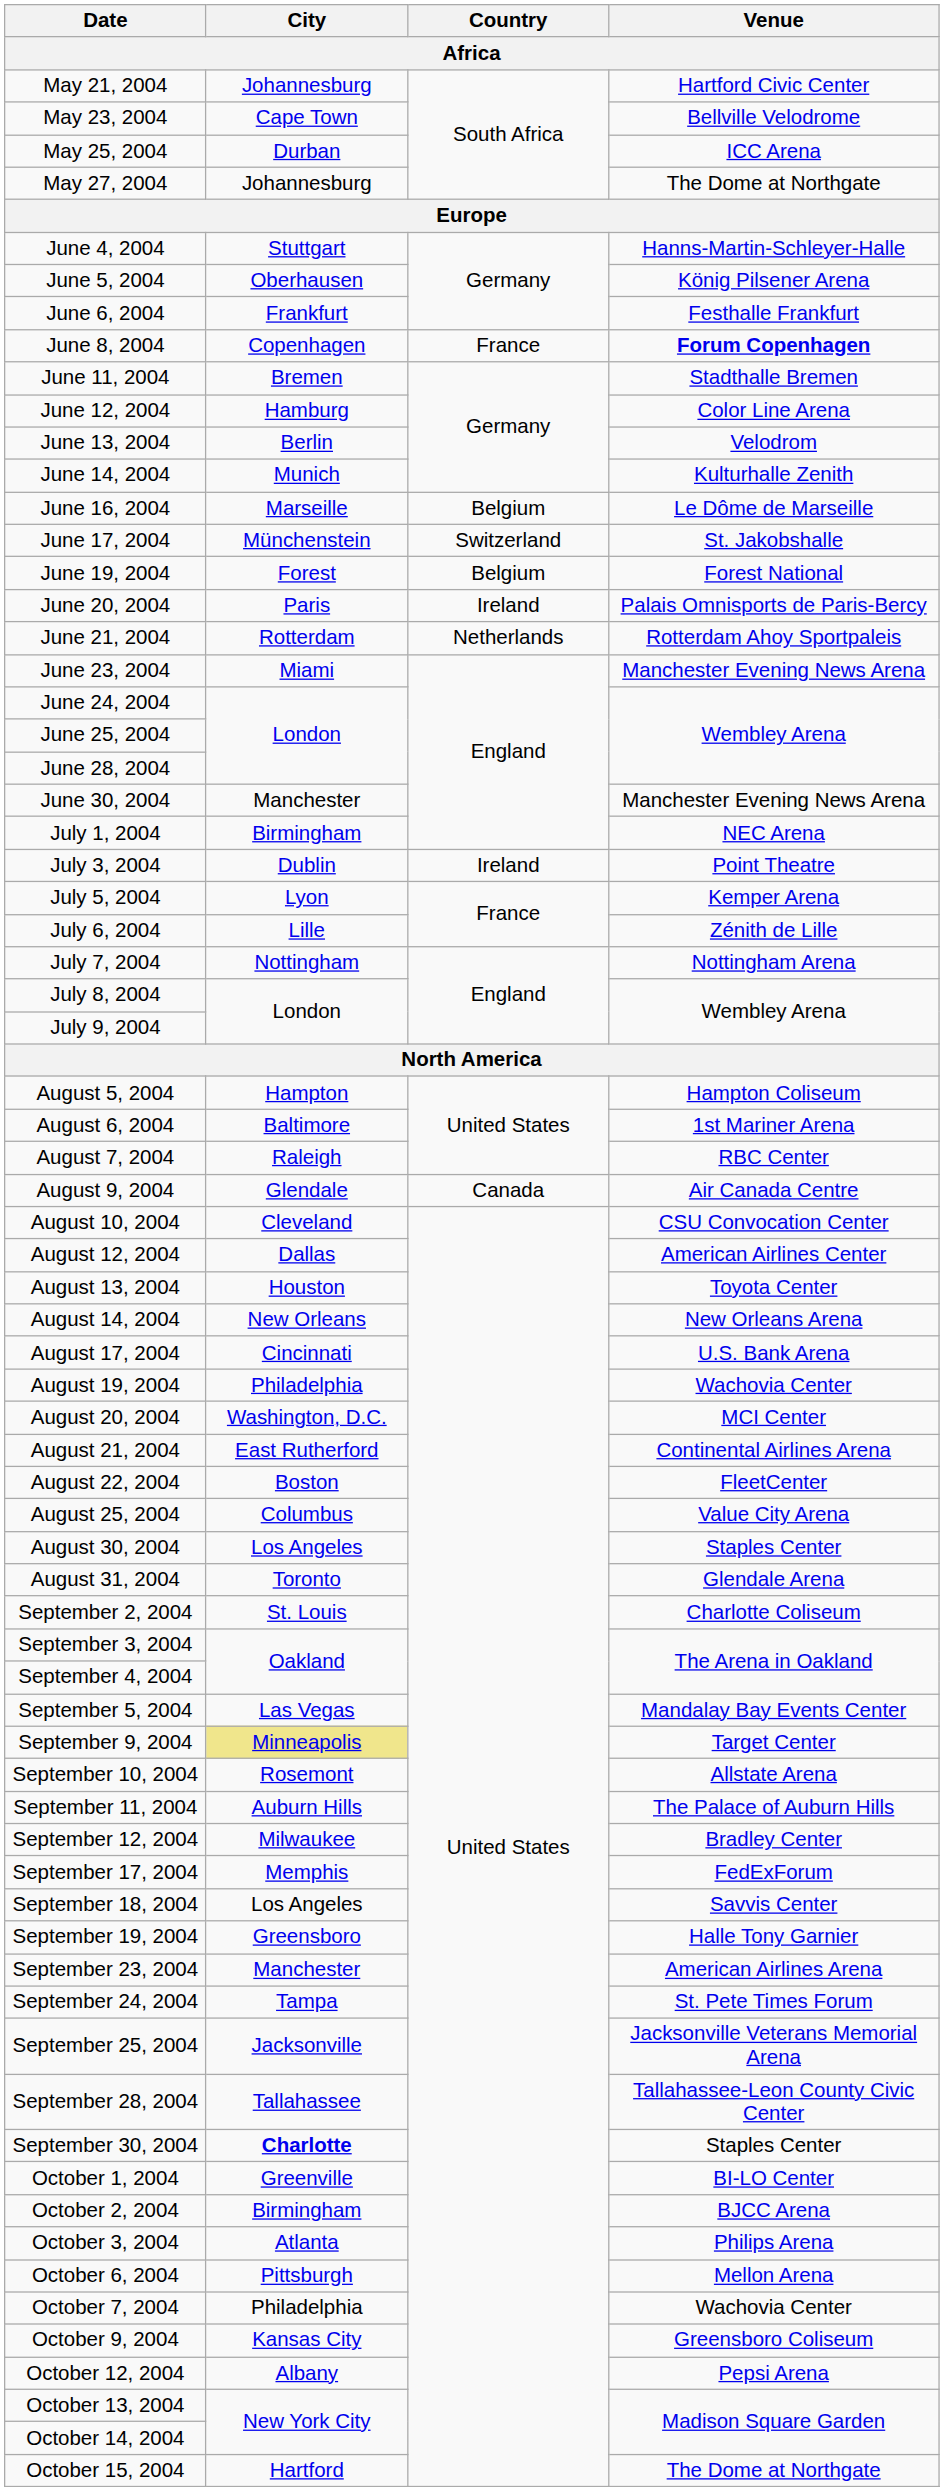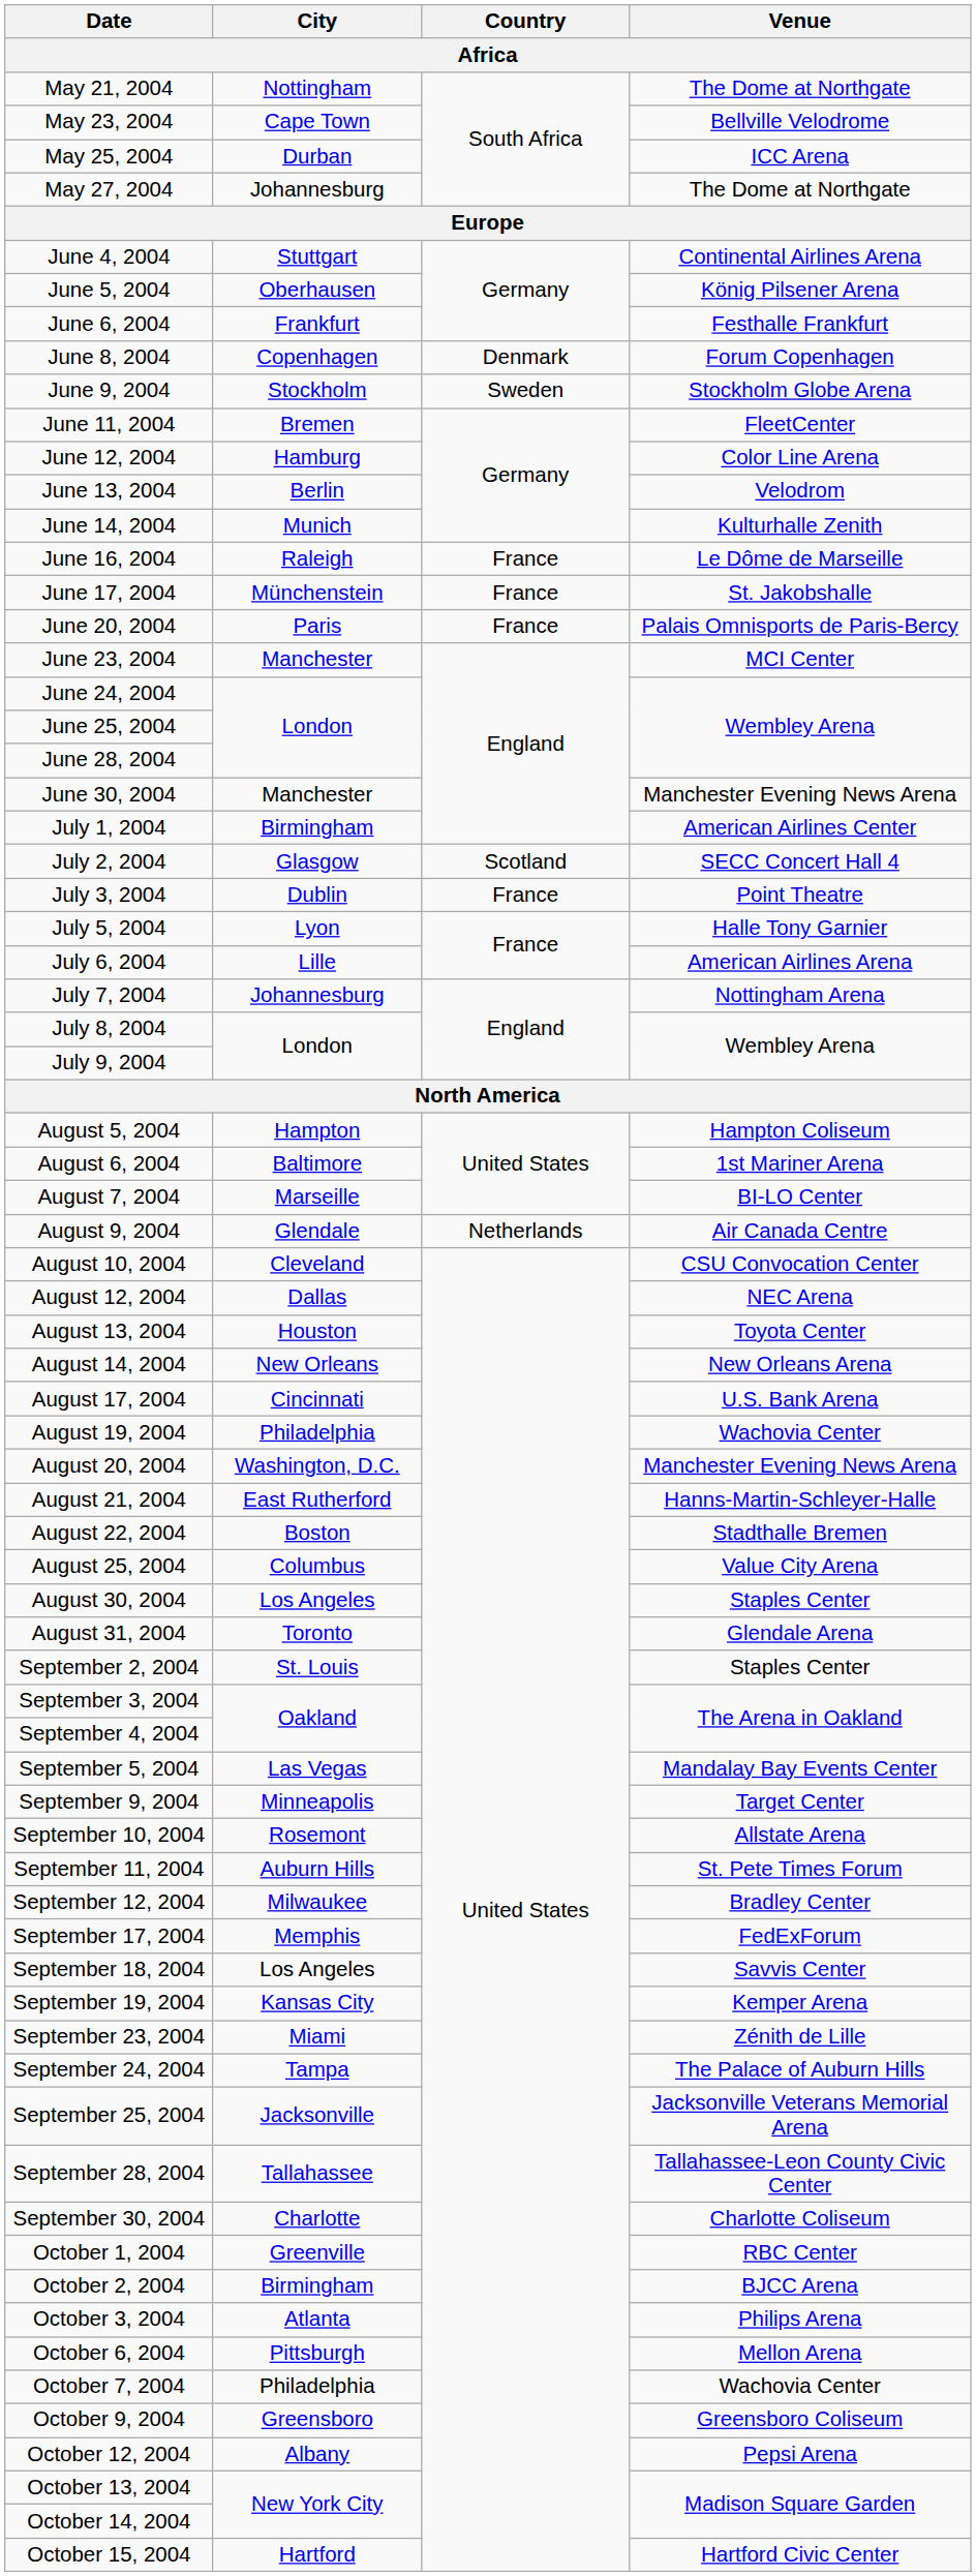May 21, 2004 | City: Johannesburg -> Nottingham
May 21, 2004 | Venue: Hartford Civic Center -> The Dome at Northgate
June 4, 2004 | Venue: Hanns-Martin-Schleyer-Halle -> Continental Airlines Arena
June 8, 2004 | Country: France -> Denmark
June 8, 2004 | Venue: bold -> normal
+ row: June 9, 2004 | Stockholm | Sweden | Stockholm Globe Arena
June 11, 2004 | Venue: Stadthalle Bremen -> FleetCenter
June 16, 2004 | City: Marseille -> Raleigh
June 16, 2004 | Country: Belgium -> France
June 17, 2004 | Country: Switzerland -> France
- row: June 19, 2004 | Forest | Belgium | Forest National
June 20, 2004 | Country: Ireland -> France
- row: June 21, 2004 | Rotterdam | Netherlands | Rotterdam Ahoy Sportpaleis
June 23, 2004 | City: Miami -> Manchester
June 23, 2004 | Venue: Manchester Evening News Arena -> MCI Center
July 1, 2004 | Venue: NEC Arena -> American Airlines Center
+ row: July 2, 2004 | Glasgow | Scotland | SECC Concert Hall 4
July 3, 2004 | Country: Ireland -> France
July 5, 2004 | Venue: Kemper Arena -> Halle Tony Garnier
July 6, 2004 | Venue: Zénith de Lille -> American Airlines Arena
July 7, 2004 | City: Nottingham -> Johannesburg
August 7, 2004 | City: Raleigh -> Marseille
August 7, 2004 | Venue: RBC Center -> BI-LO Center
August 9, 2004 | Country: Canada -> Netherlands
August 12, 2004 | Venue: American Airlines Center -> NEC Arena
August 20, 2004 | Venue: MCI Center -> Manchester Evening News Arena
August 21, 2004 | Venue: Continental Airlines Arena -> Hanns-Martin-Schleyer-Halle
August 22, 2004 | Venue: FleetCenter -> Stadthalle Bremen
September 2, 2004 | Venue: Charlotte Coliseum -> Staples Center
September 9, 2004 | City: khaki background -> no background
September 11, 2004 | Venue: The Palace of Auburn Hills -> St. Pete Times Forum
September 19, 2004 | City: Greensboro -> Kansas City
September 19, 2004 | Venue: Halle Tony Garnier -> Kemper Arena
September 23, 2004 | City: Manchester -> Miami
September 23, 2004 | Venue: American Airlines Arena -> Zénith de Lille
September 24, 2004 | Venue: St. Pete Times Forum -> The Palace of Auburn Hills
September 30, 2004 | City: bold -> normal
September 30, 2004 | Venue: Staples Center -> Charlotte Coliseum
October 1, 2004 | Venue: BI-LO Center -> RBC Center
October 9, 2004 | City: Kansas City -> Greensboro
October 15, 2004 | Venue: The Dome at Northgate -> Hartford Civic Center
